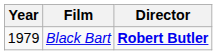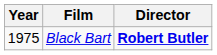Black Bart | Year: 1979 -> 1975
